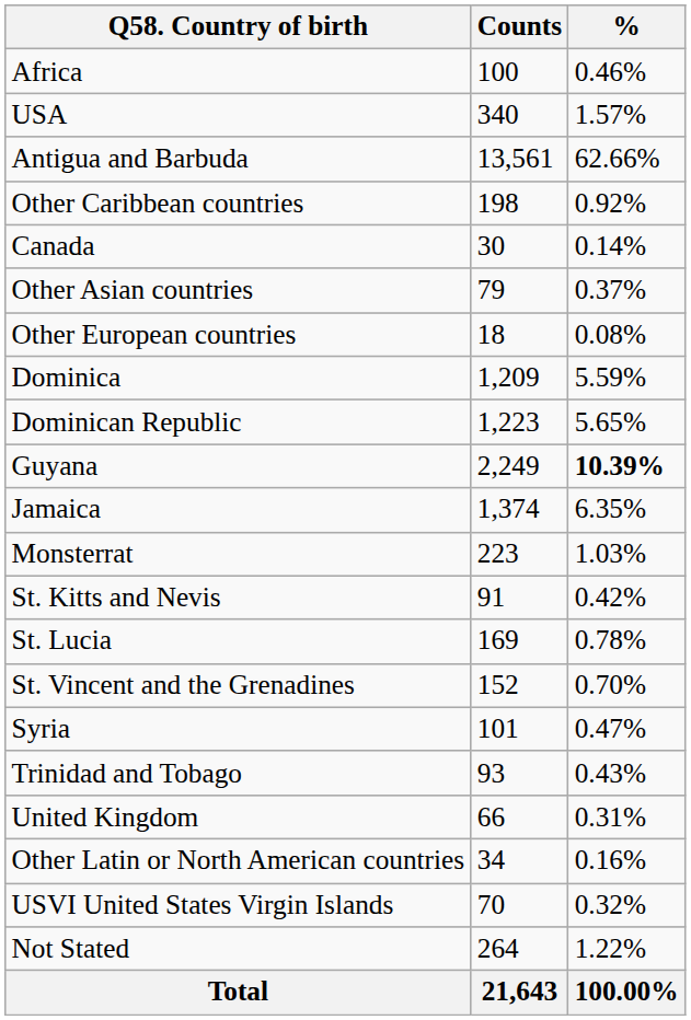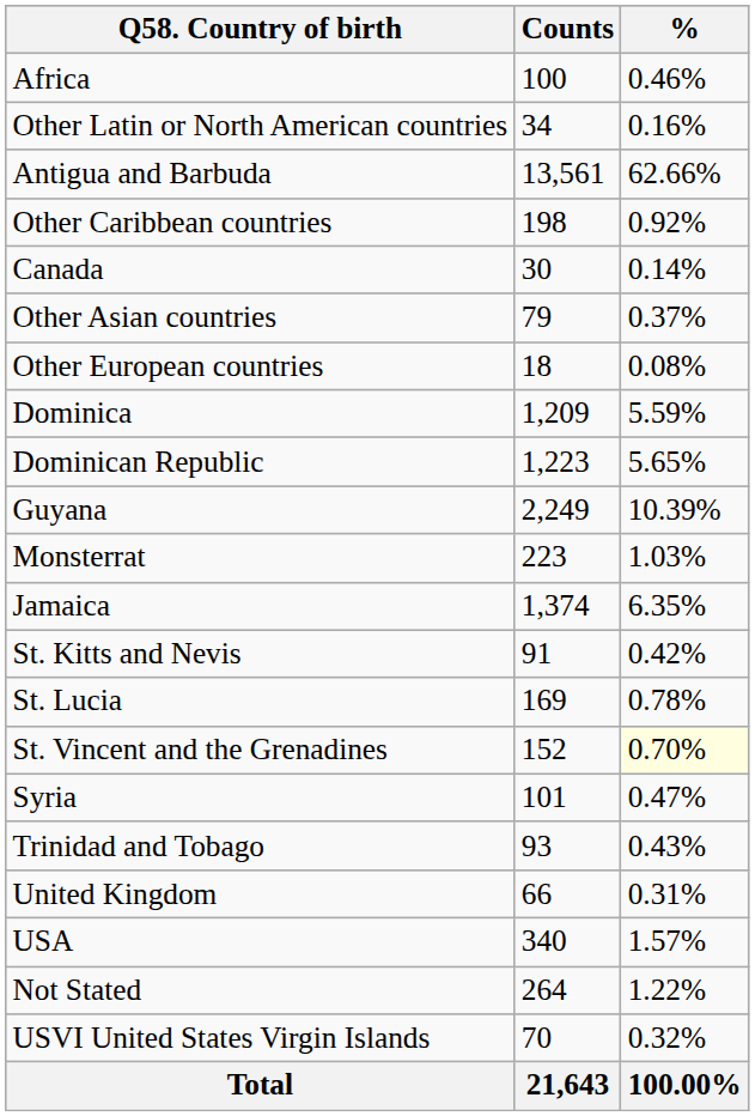rows swapped: Other Latin or North American countries <-> USA
Guyana | %: bold -> normal
rows swapped: Jamaica <-> Monsterrat
St. Vincent and the Grenadines | %: no background -> lightyellow background
rows swapped: USVI United States Virgin Islands <-> Not Stated
